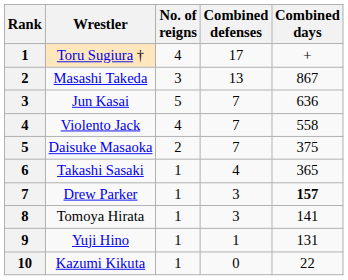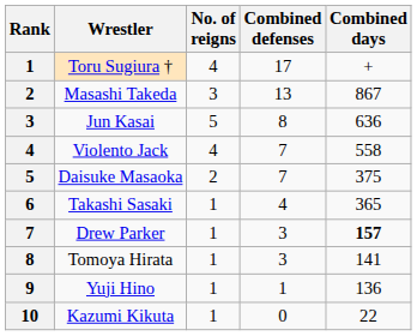Jun Kasai | Combined defenses: 7 -> 8
Yuji Hino | Combined days: 131 -> 136
